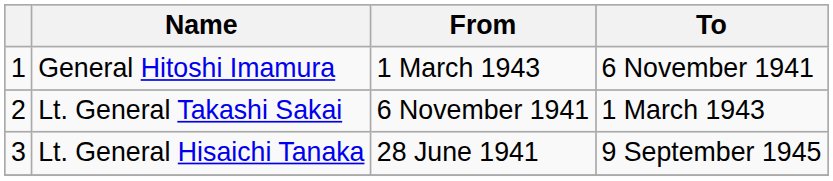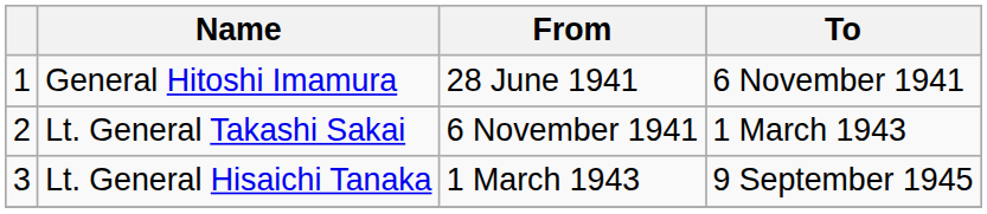General Hitoshi Imamura | From: 1 March 1943 -> 28 June 1941
Lt. General Hisaichi Tanaka | From: 28 June 1941 -> 1 March 1943
